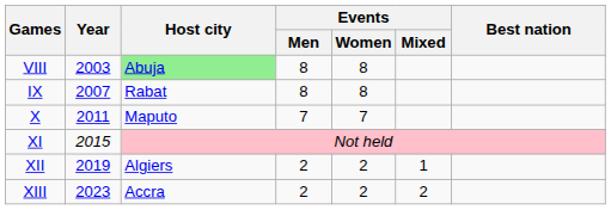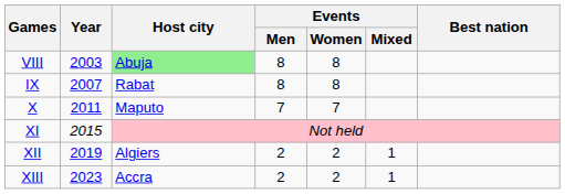XIII | Events / Mixed: 2 -> 1
